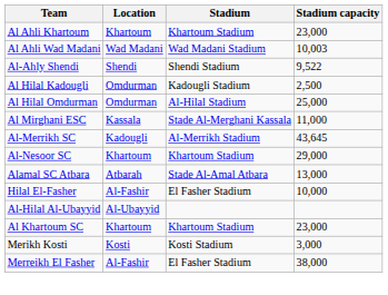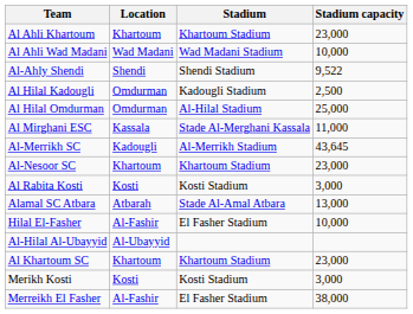Al Ahli Wad Madani | Stadium capacity: 10,003 -> 10,000
Al-Nesoor SC | Stadium capacity: 29,000 -> 23,000
+ row: Al Rabita Kosti | Kosti | Kosti Stadium | 3,000
